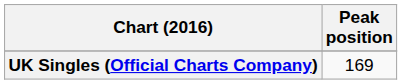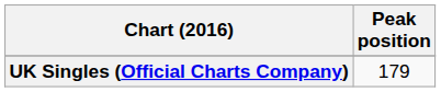UK Singles (Official Charts Company) | Peak position: 169 -> 179
